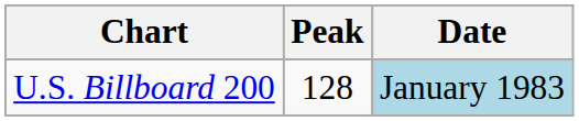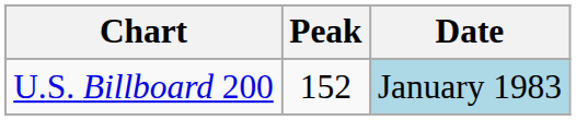U.S. Billboard 200 | Peak: 128 -> 152
